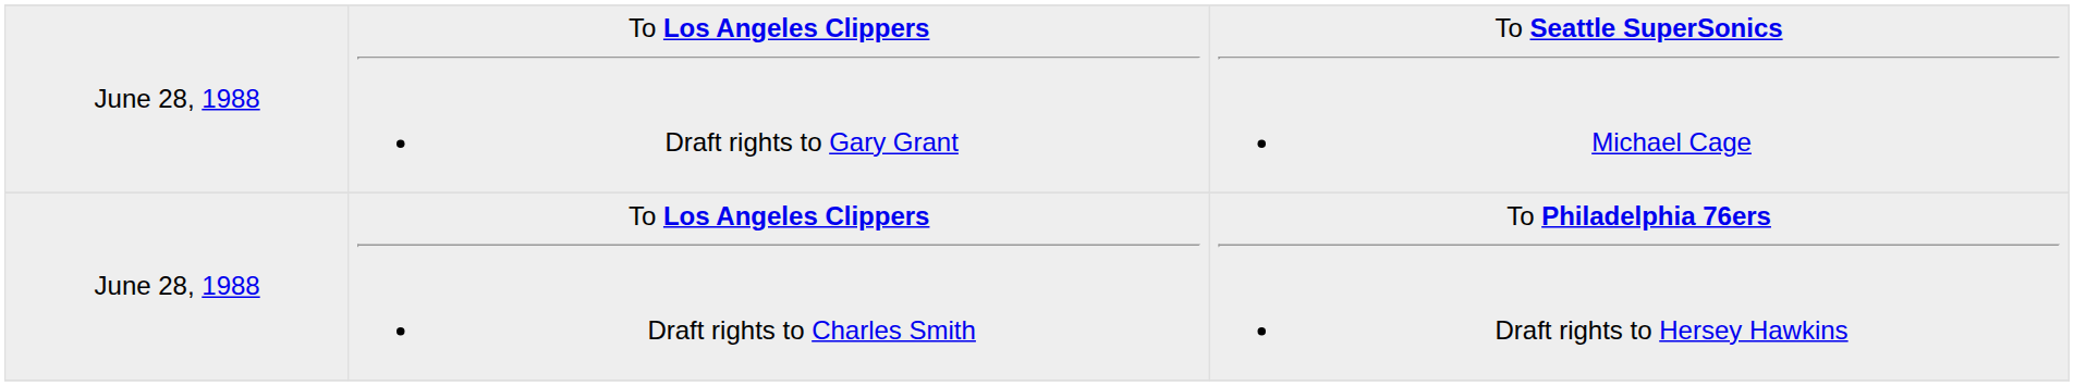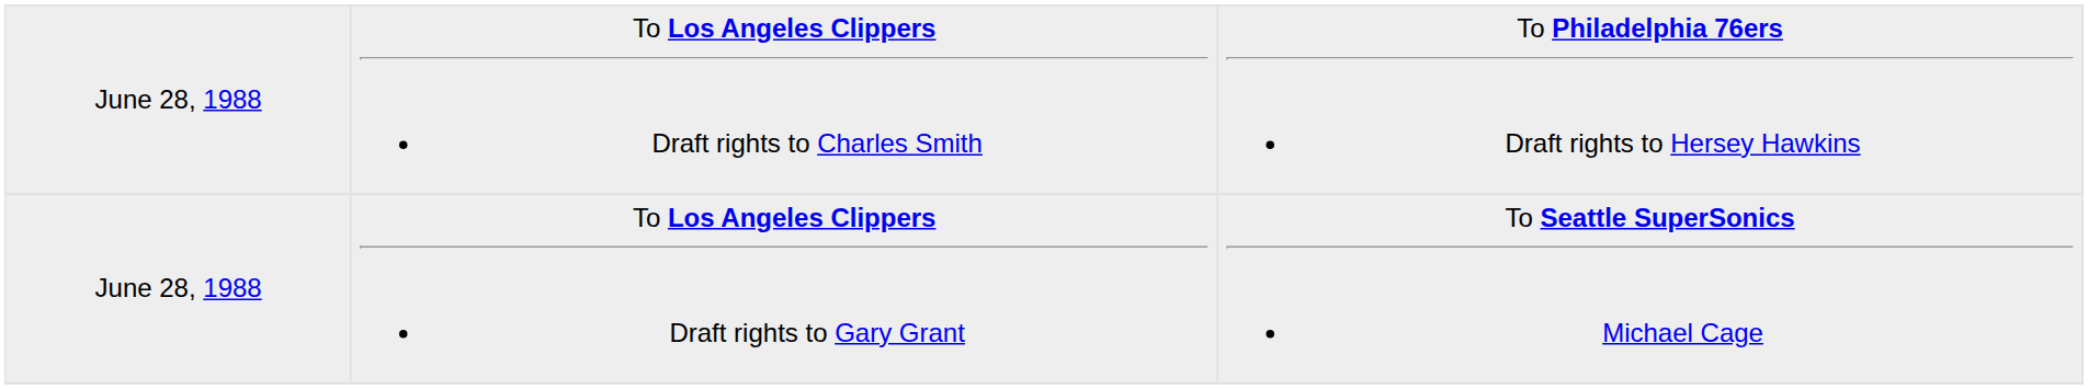rows swapped: To Los Angeles Clippers Draft rights to Gary Grant <-> To Los Angeles Clippers Draft rights to Charles Smith
